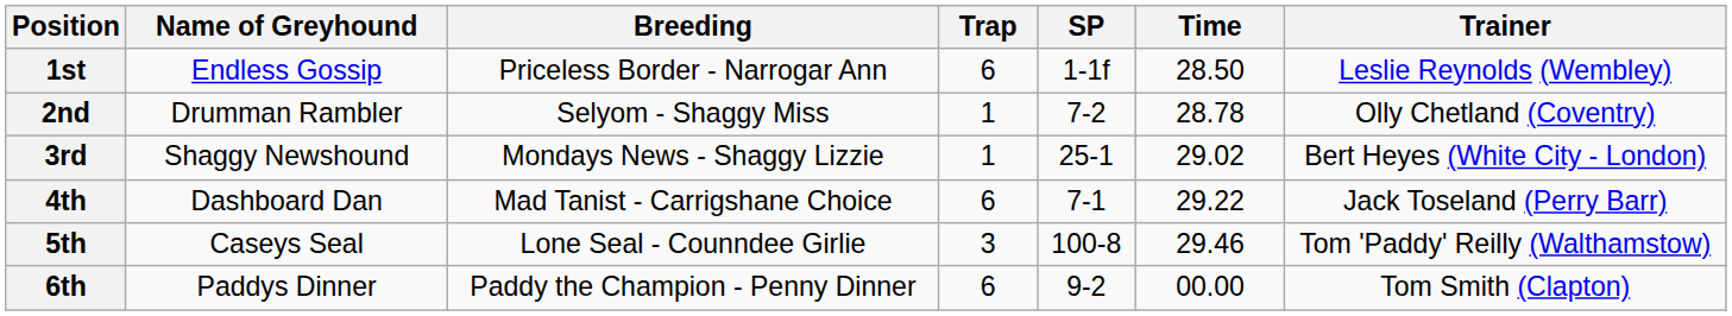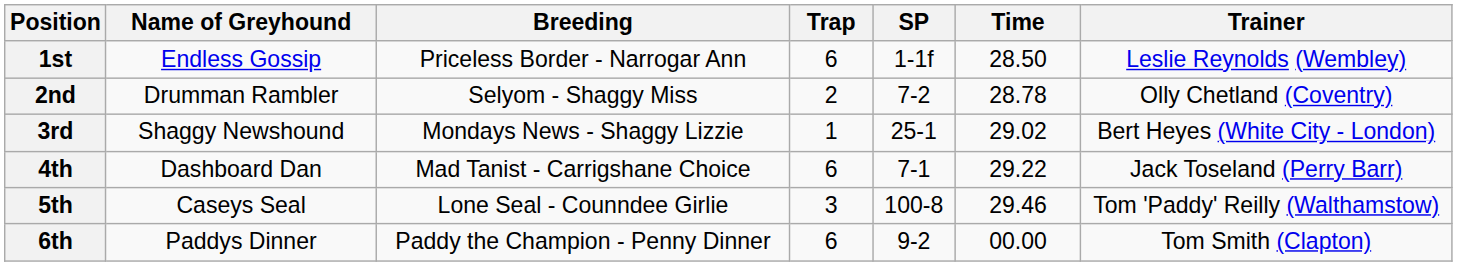2nd | Trap: 1 -> 2
